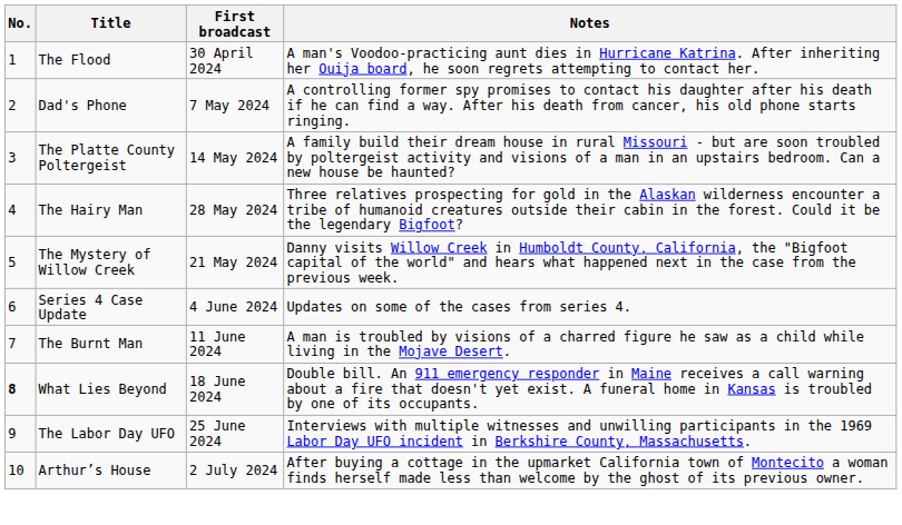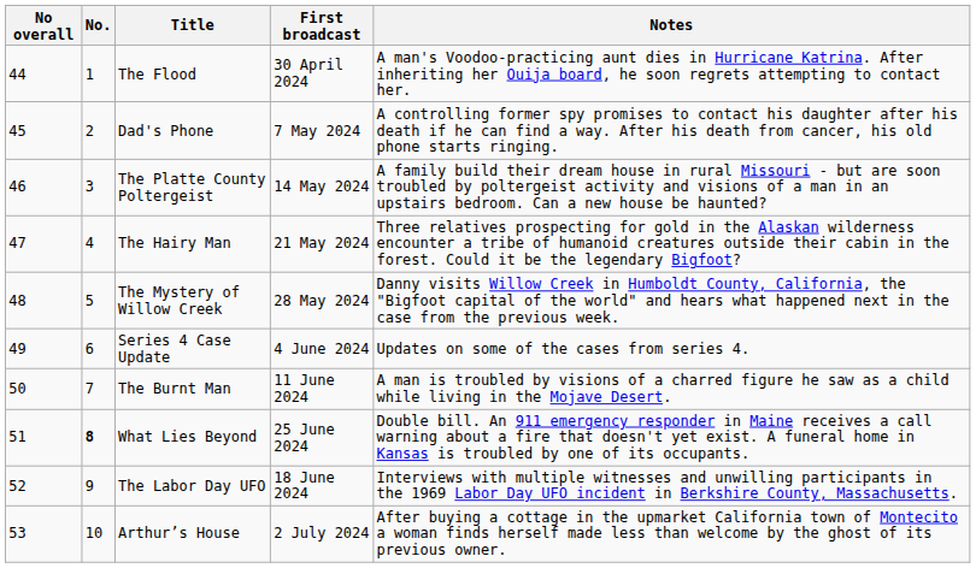+ column: No overall | 44 | 45 | 46 | 47 | 48 | 49 | 50 | 51 | 52 | 53
The Hairy Man | First broadcast: 28 May 2024 -> 21 May 2024
The Mystery of Willow Creek | First broadcast: 21 May 2024 -> 28 May 2024
What Lies Beyond | First broadcast: 18 June 2024 -> 25 June 2024
The Labor Day UFO | First broadcast: 25 June 2024 -> 18 June 2024
